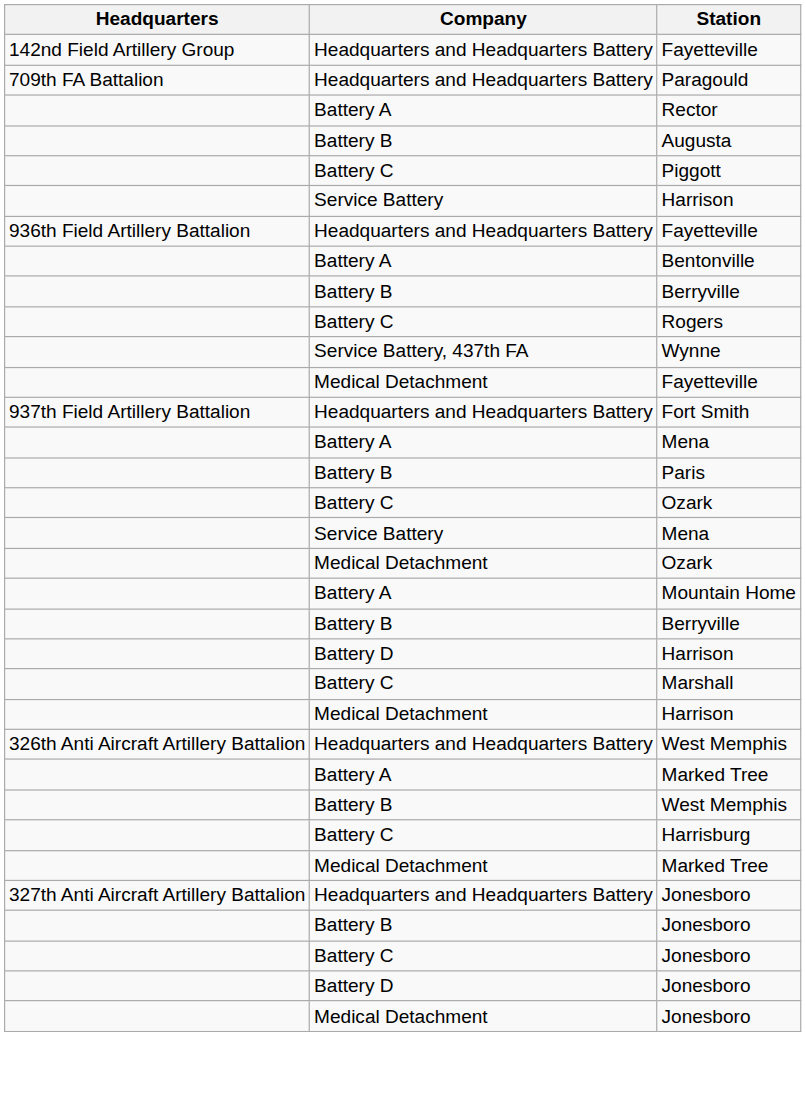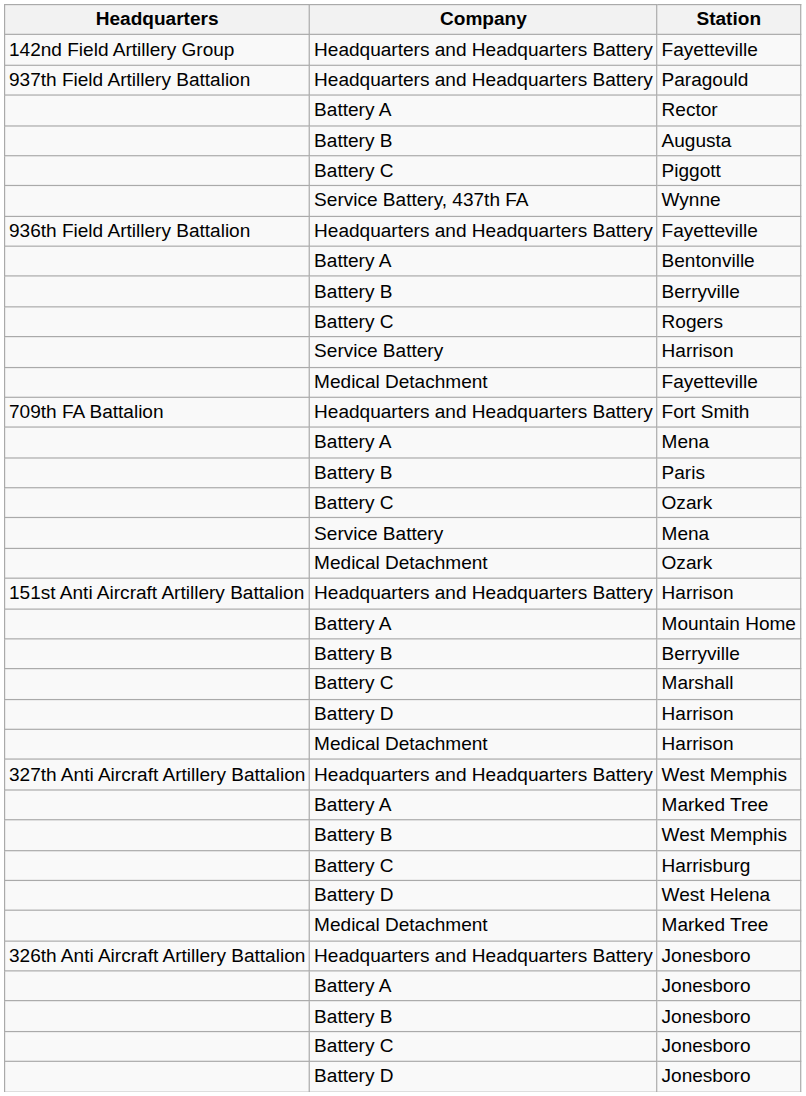Paragould | Headquarters: 709th FA Battalion -> 937th Field Artillery Battalion
rows swapped: Wynne <-> Service Battery / Harrison
Fort Smith | Headquarters: 937th Field Artillery Battalion -> 709th FA Battalion
+ row: 151st Anti Aircraft Artillery Battalion | Headquarters and Headquarters Battery | Harrison
rows swapped: Marshall <-> Battery D / Harrison
Headquarters and Headquarters Battery / West Memphis | Headquarters: 326th Anti Aircraft Artillery Battalion -> 327th Anti Aircraft Artillery Battalion
+ row: Battery D | West Helena
Headquarters and Headquarters Battery / Jonesboro | Headquarters: 327th Anti Aircraft Artillery Battalion -> 326th Anti Aircraft Artillery Battalion
+ row: Battery A | Jonesboro
- row: Medical Detachment | Jonesboro
